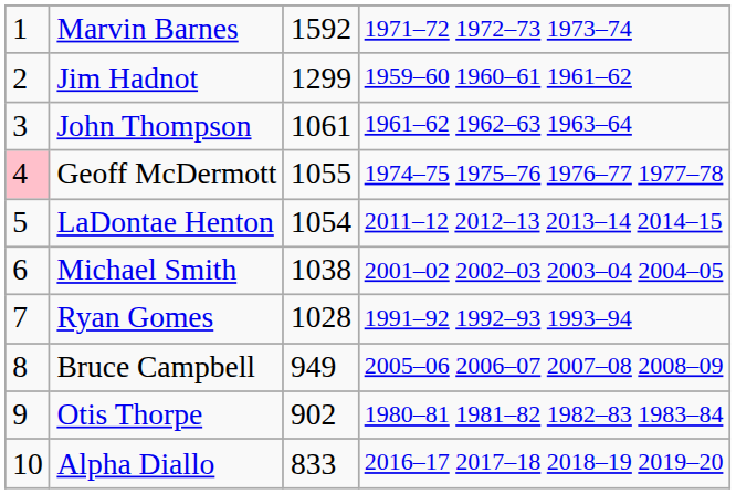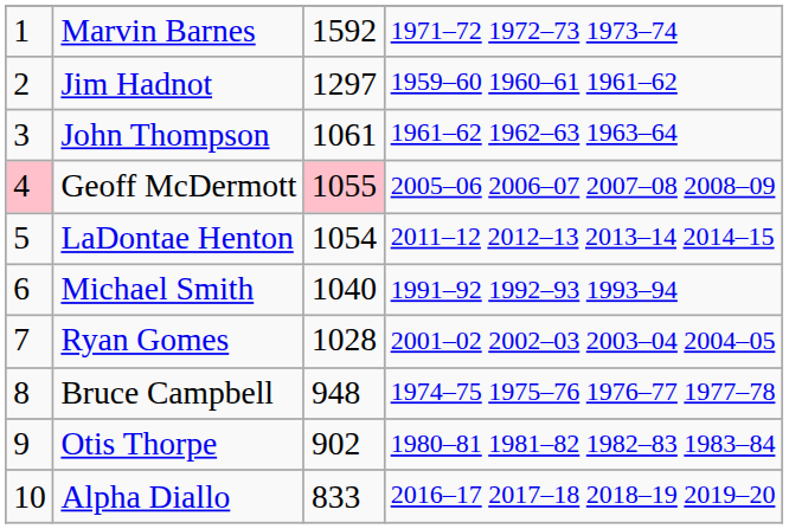Jim Hadnot | column 3: 1299 -> 1297
Geoff McDermott | column 3: no background -> pink background
Geoff McDermott | column 4: 1974–75 1975–76 1976–77 1977–78 -> 2005–06 2006–07 2007–08 2008–09
Michael Smith | column 3: 1038 -> 1040
Michael Smith | column 4: 2001–02 2002–03 2003–04 2004–05 -> 1991–92 1992–93 1993–94
Ryan Gomes | column 4: 1991–92 1992–93 1993–94 -> 2001–02 2002–03 2003–04 2004–05
Bruce Campbell | column 3: 949 -> 948
Bruce Campbell | column 4: 2005–06 2006–07 2007–08 2008–09 -> 1974–75 1975–76 1976–77 1977–78
